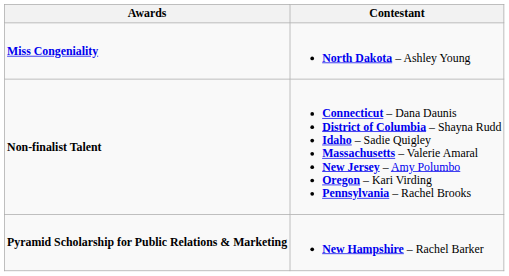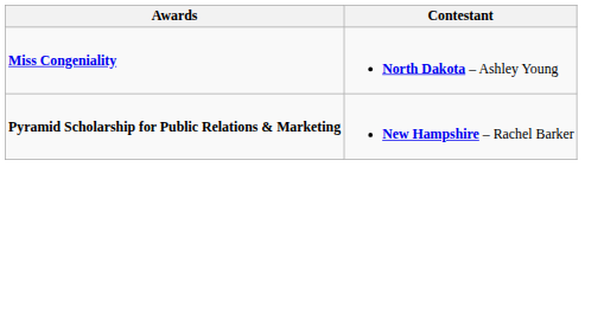- row: Non-finalist Talent | Connecticut – Dana Daunis District of Columbia – Shayna Rudd Idaho – Sadie Quigley Massachusetts – Valerie Amaral New Jersey – Amy Polumbo Oregon – Kari Virding Pennsylvania – Rachel Brooks
